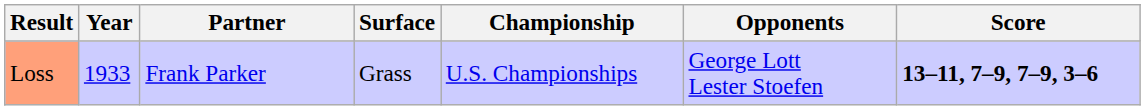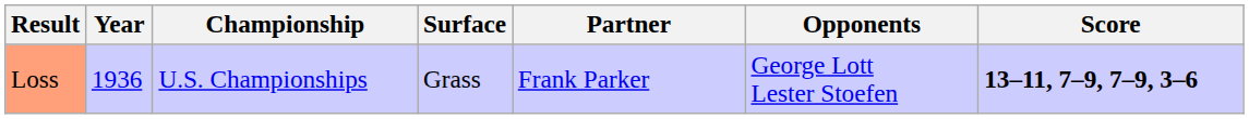columns swapped: Championship <-> Partner
Loss | Year: 1933 -> 1936
